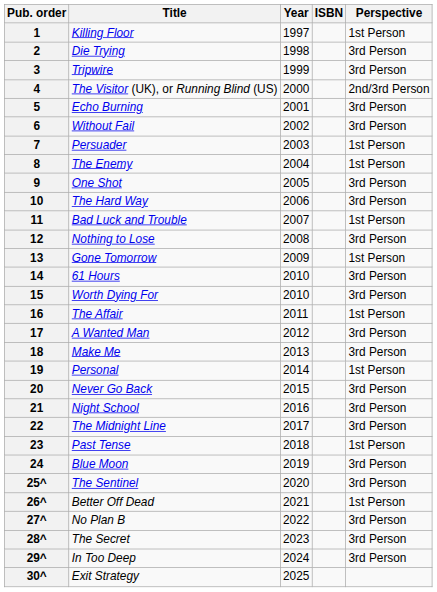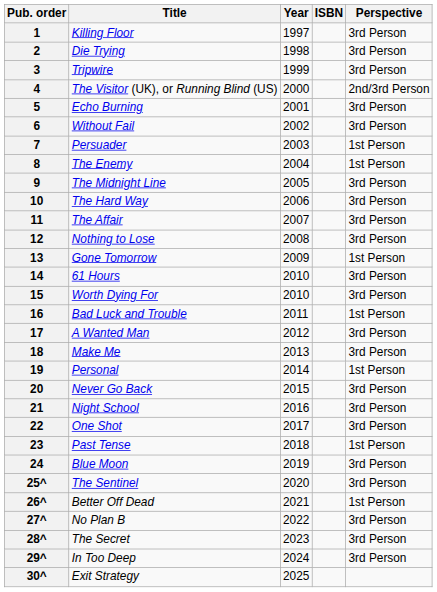1 | Perspective: 1st Person -> 3rd Person
9 | Title: One Shot -> The Midnight Line
11 | Title: Bad Luck and Trouble -> The Affair
11 | Perspective: 1st Person -> 3rd Person
16 | Title: The Affair -> Bad Luck and Trouble
22 | Title: The Midnight Line -> One Shot
